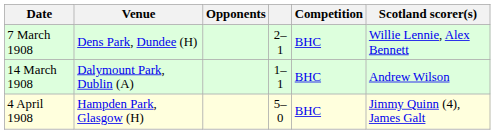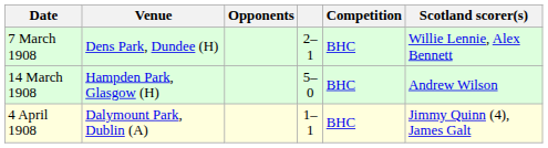14 March 1908 | Venue: Dalymount Park, Dublin (A) -> Hampden Park, Glasgow (H)
14 March 1908 | column 4: 1–1 -> 5–0
4 April 1908 | Venue: Hampden Park, Glasgow (H) -> Dalymount Park, Dublin (A)
4 April 1908 | column 4: 5–0 -> 1–1
